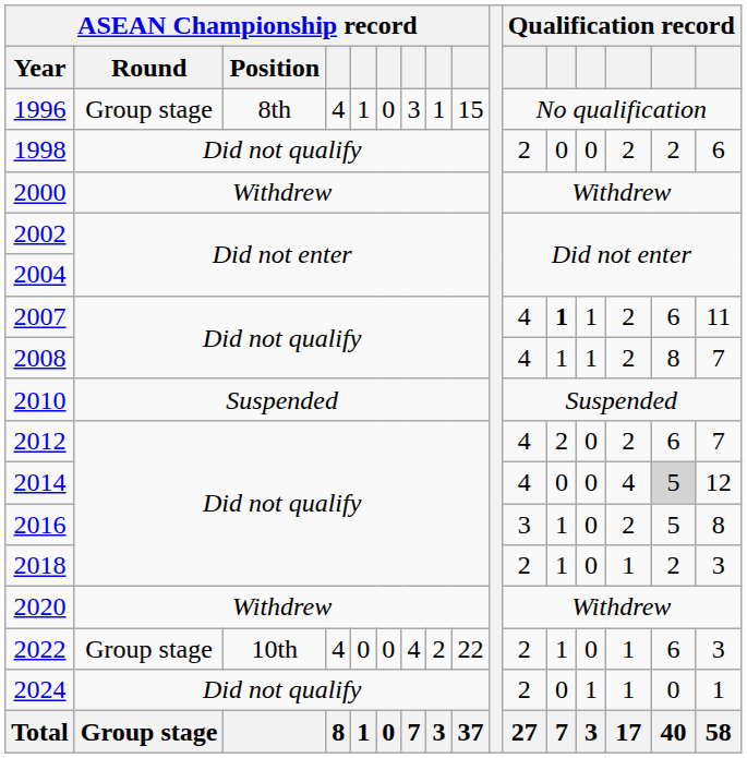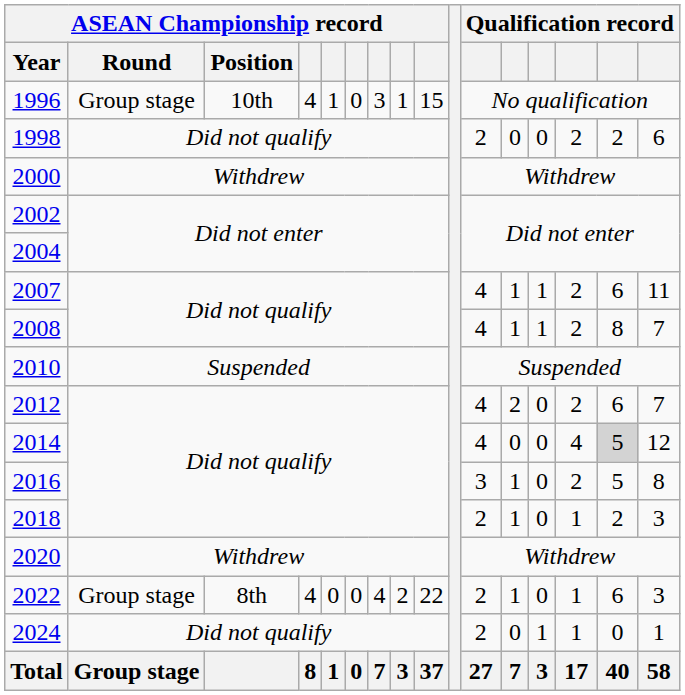1996 | ASEAN Championship record / Position: 8th -> 10th
2007 | column 12: bold -> normal
2022 | ASEAN Championship record / Position: 10th -> 8th
